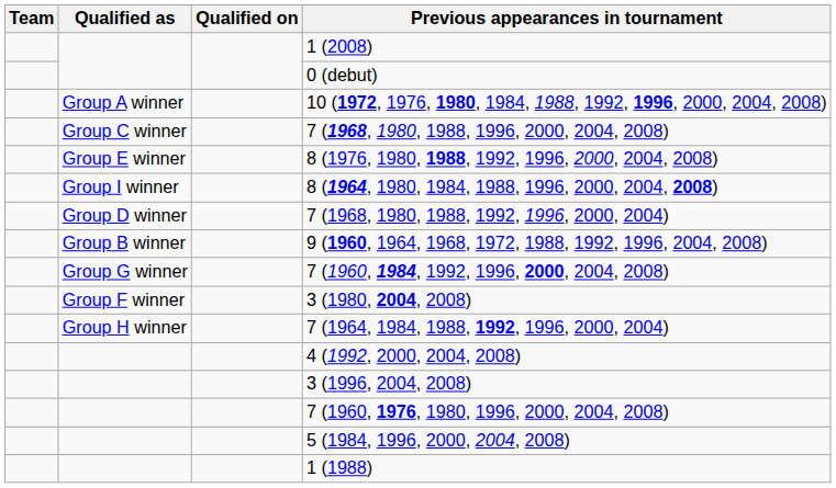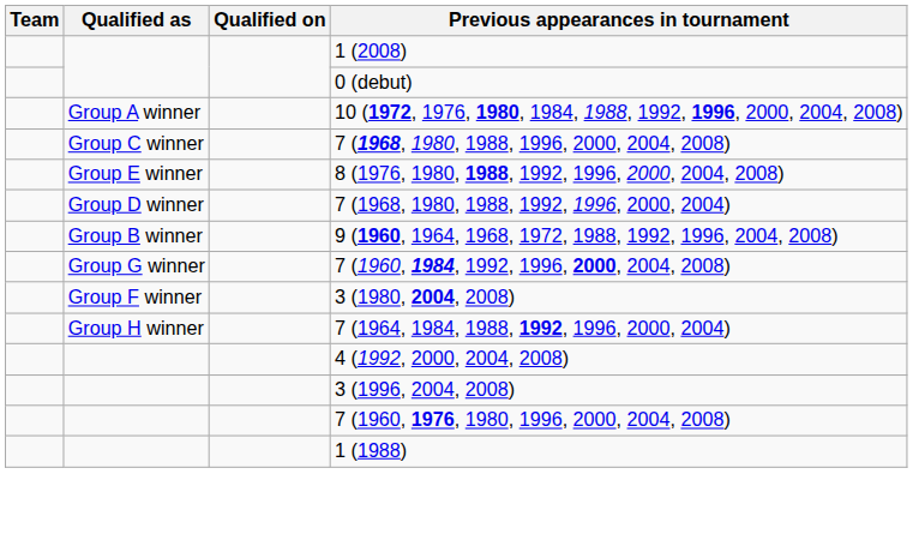- row: Group I winner | 8 (1964, 1980, 1984, 1988, 1996, 2000, 2004, 2008)
- row: 5 (1984, 1996, 2000, 2004, 2008)
